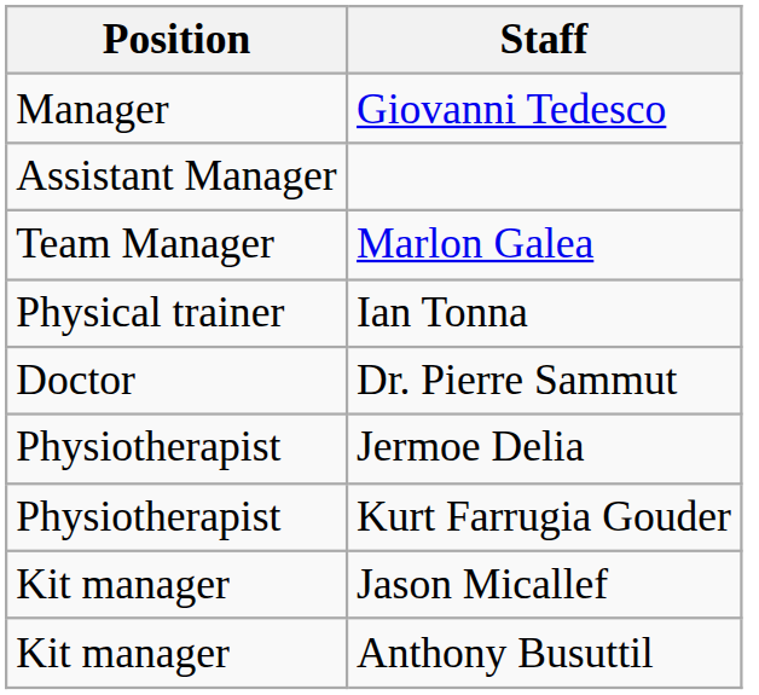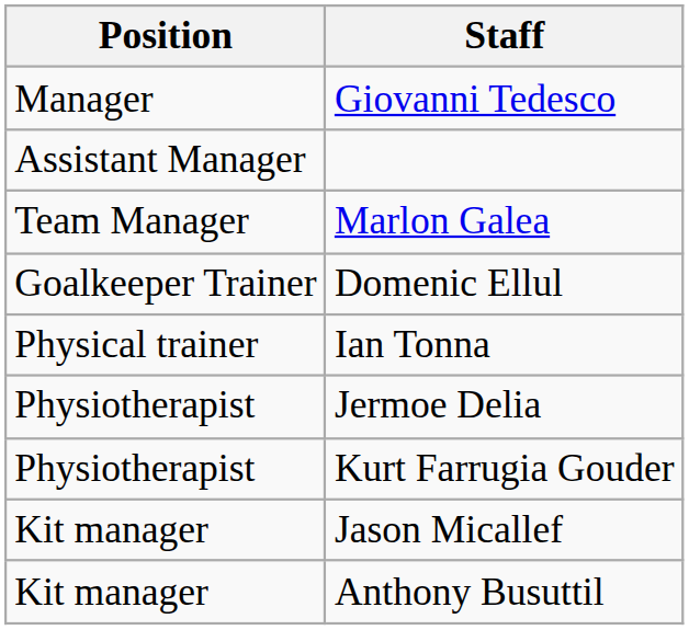+ row: Goalkeeper Trainer | Domenic Ellul
- row: Doctor | Dr. Pierre Sammut
